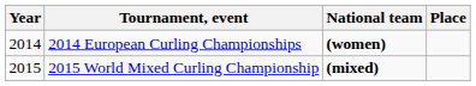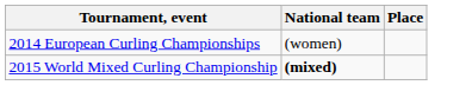- column: Year | 2014 | 2015
2014 European Curling Championships | National team: bold -> normal
